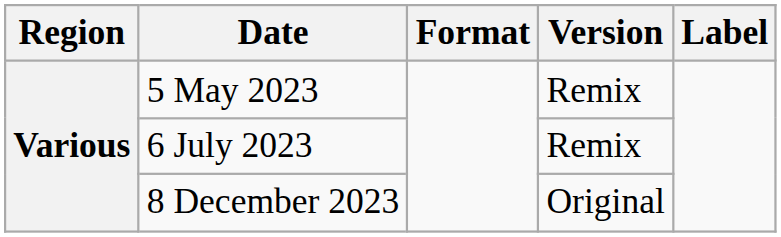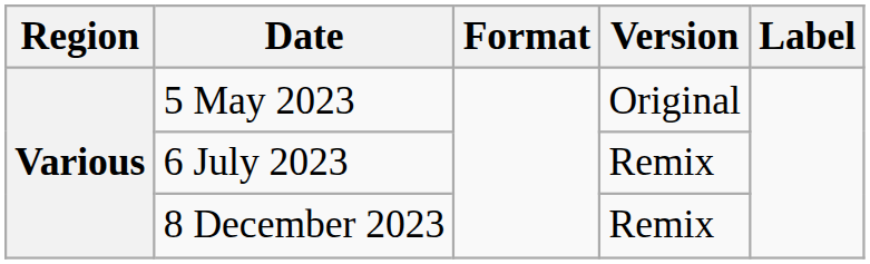5 May 2023 | Version: Remix -> Original
8 December 2023 | Version: Original -> Remix
